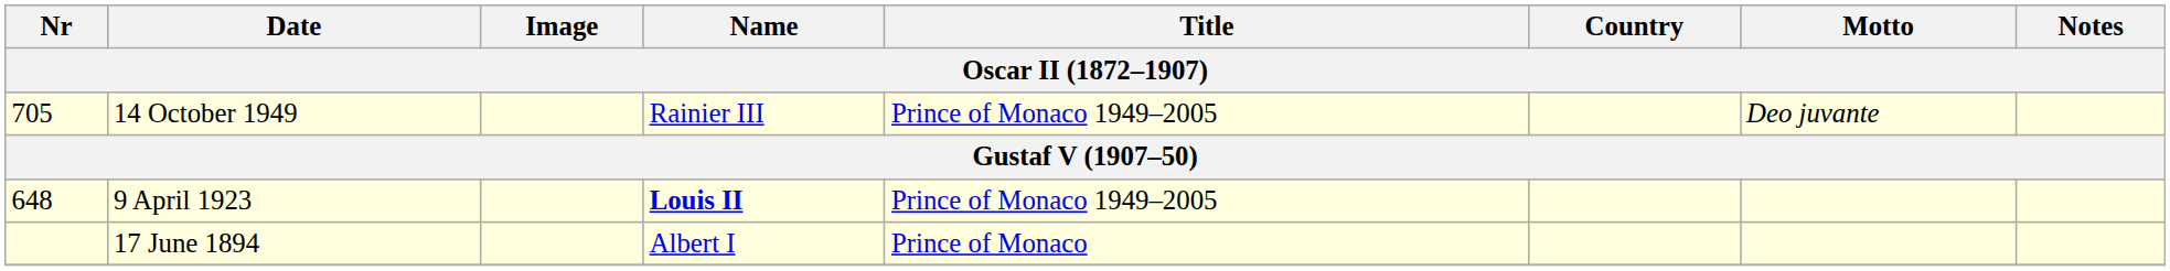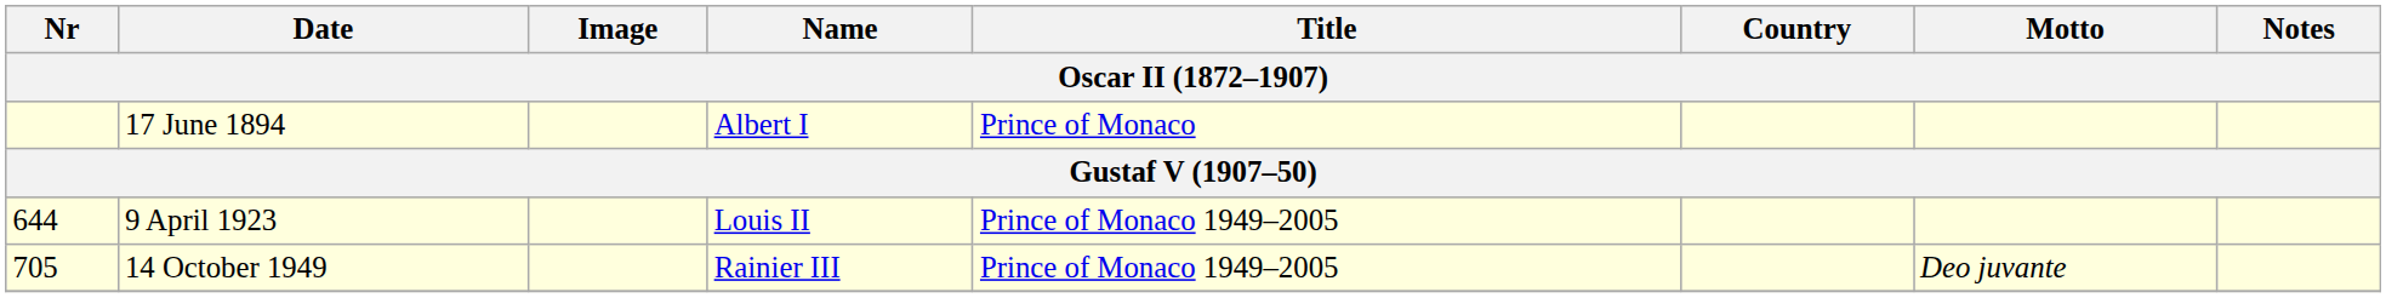rows swapped: 17 June 1894 <-> 14 October 1949
9 April 1923 | Nr: 648 -> 644
9 April 1923 | Name: bold -> normal
